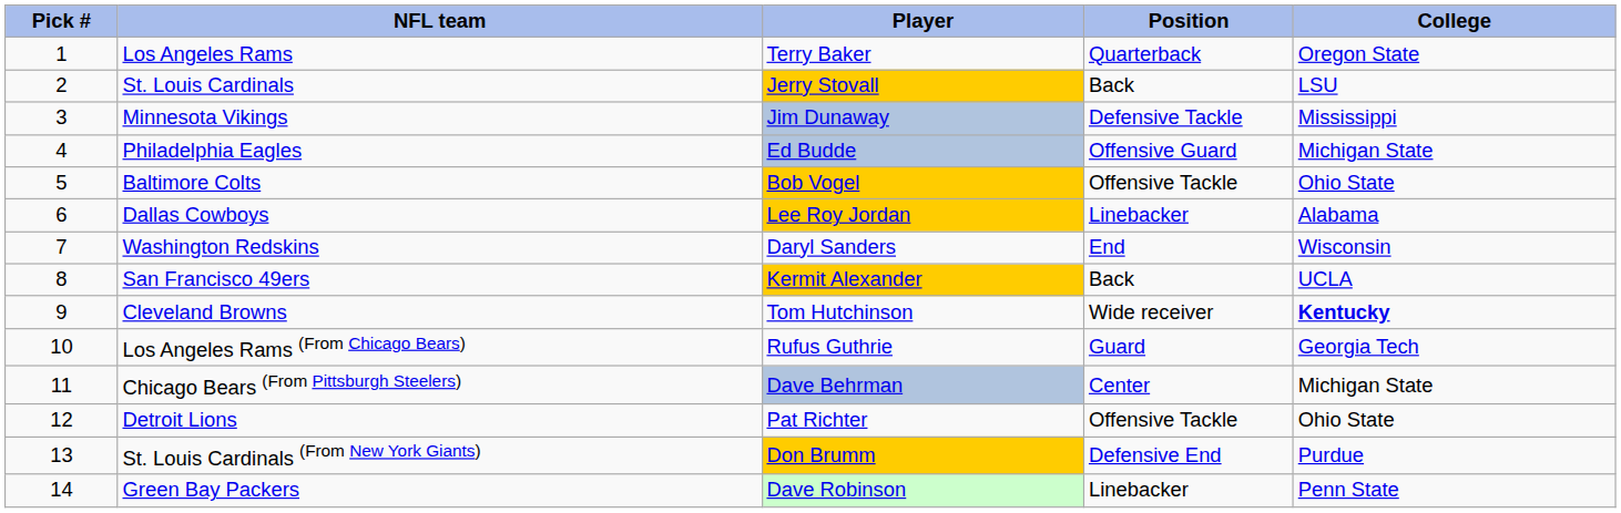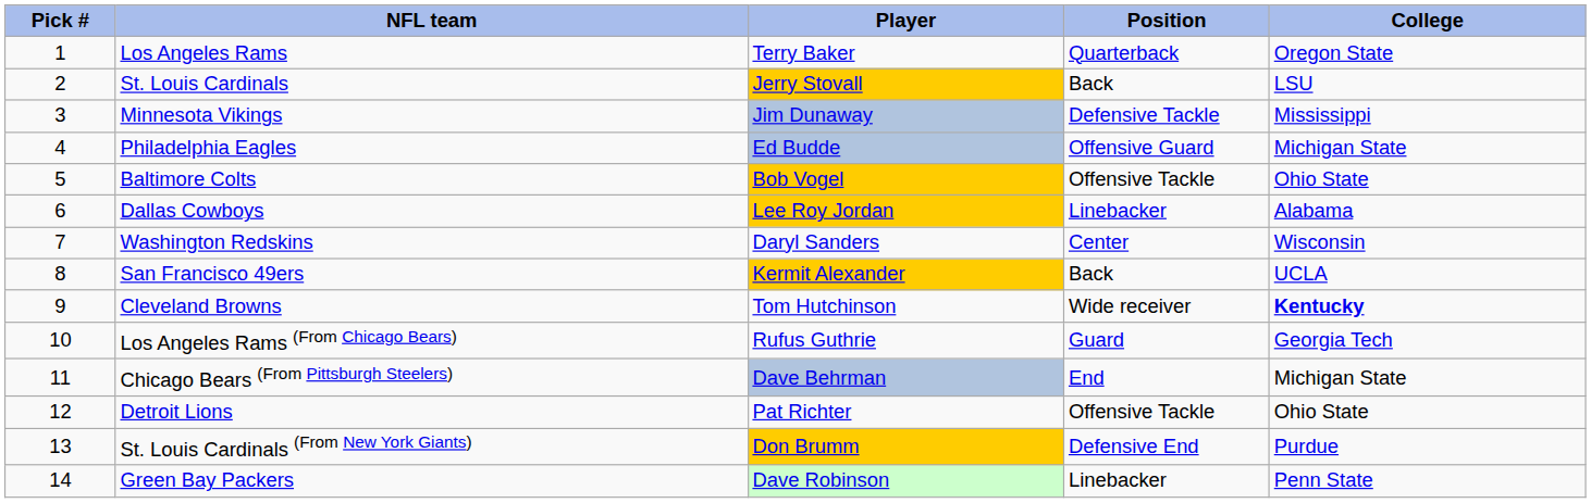Washington Redskins | Position: End -> Center
Chicago Bears (From Pittsburgh Steelers) | Position: Center -> End
